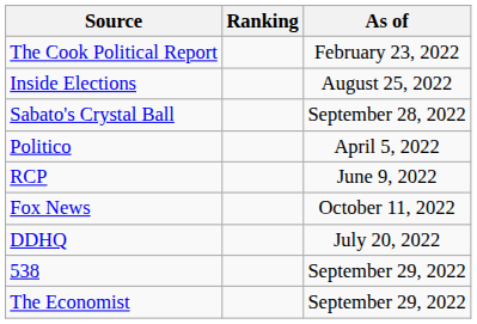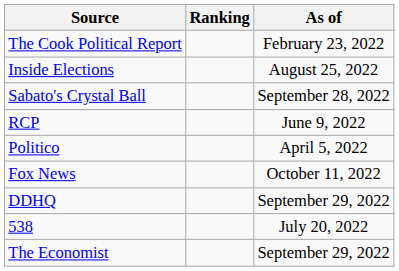rows swapped: Politico <-> RCP
DDHQ | As of: July 20, 2022 -> September 29, 2022
538 | As of: September 29, 2022 -> July 20, 2022
